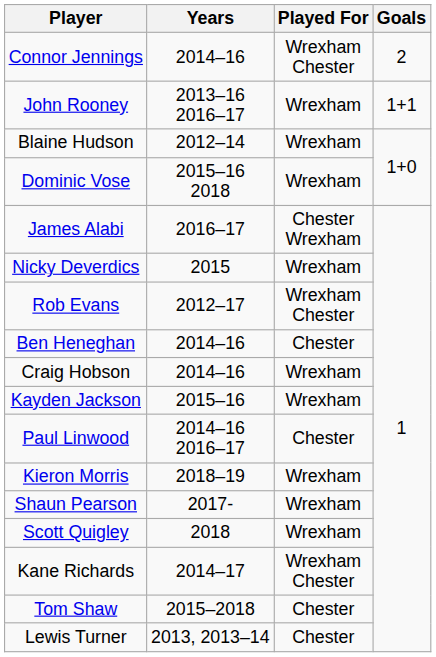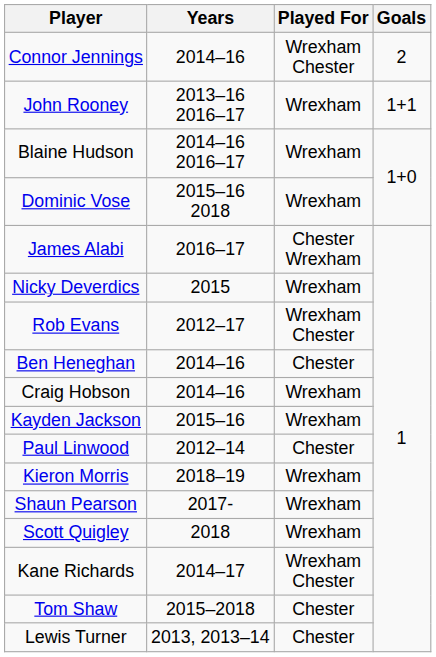Blaine Hudson | Years: 2012–14 -> 2014–16 2016–17
Paul Linwood | Years: 2014–16 2016–17 -> 2012–14
